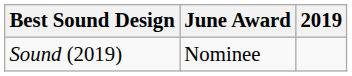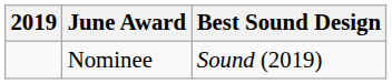columns swapped: 2019 <-> Best Sound Design
